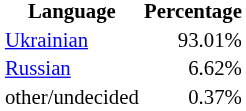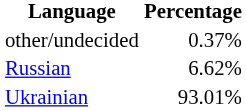rows swapped: Ukrainian <-> other/undecided
